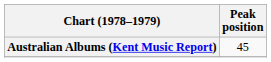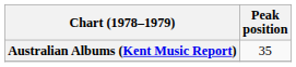Australian Albums (Kent Music Report) | Peak position: 45 -> 35
